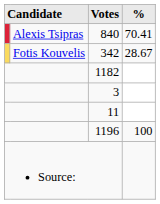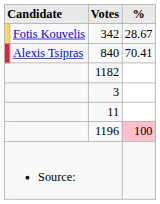rows swapped: 840 <-> 342
1196 | %: no background -> pink background
